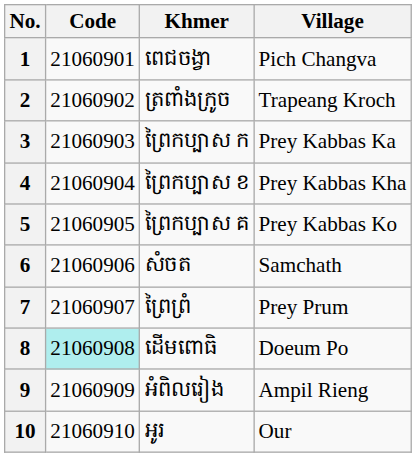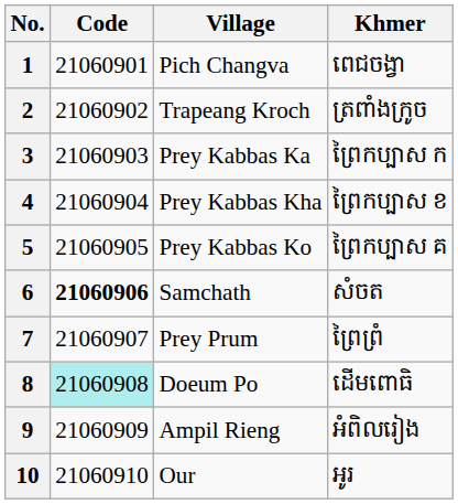columns swapped: Village <-> Khmer
6 | Code: normal -> bold
